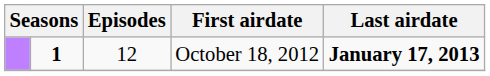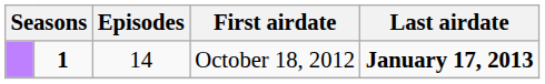October 18, 2012 | Episodes: 12 -> 14
